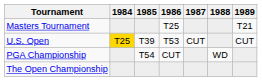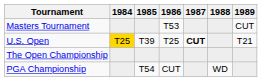Masters Tournament | 1986: T25 -> T53
Masters Tournament | 1989: T21 -> CUT
U.S. Open | 1986: T53 -> T25
U.S. Open | 1987: normal -> bold
U.S. Open | 1989: CUT -> T21
rows swapped: The Open Championship <-> PGA Championship
